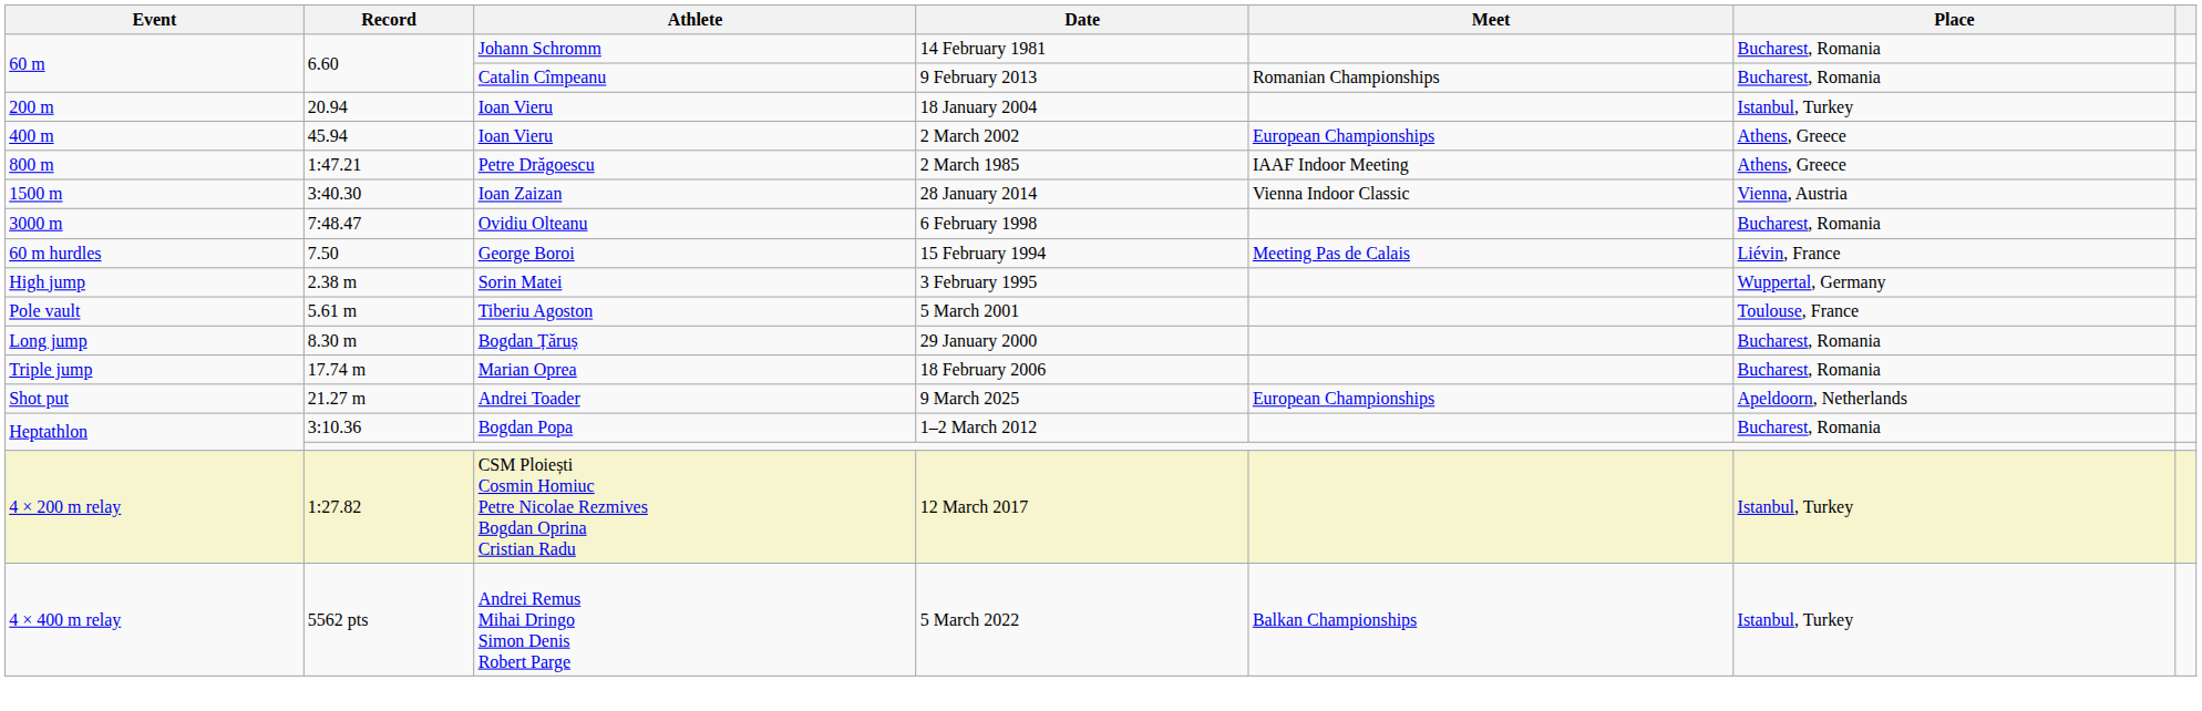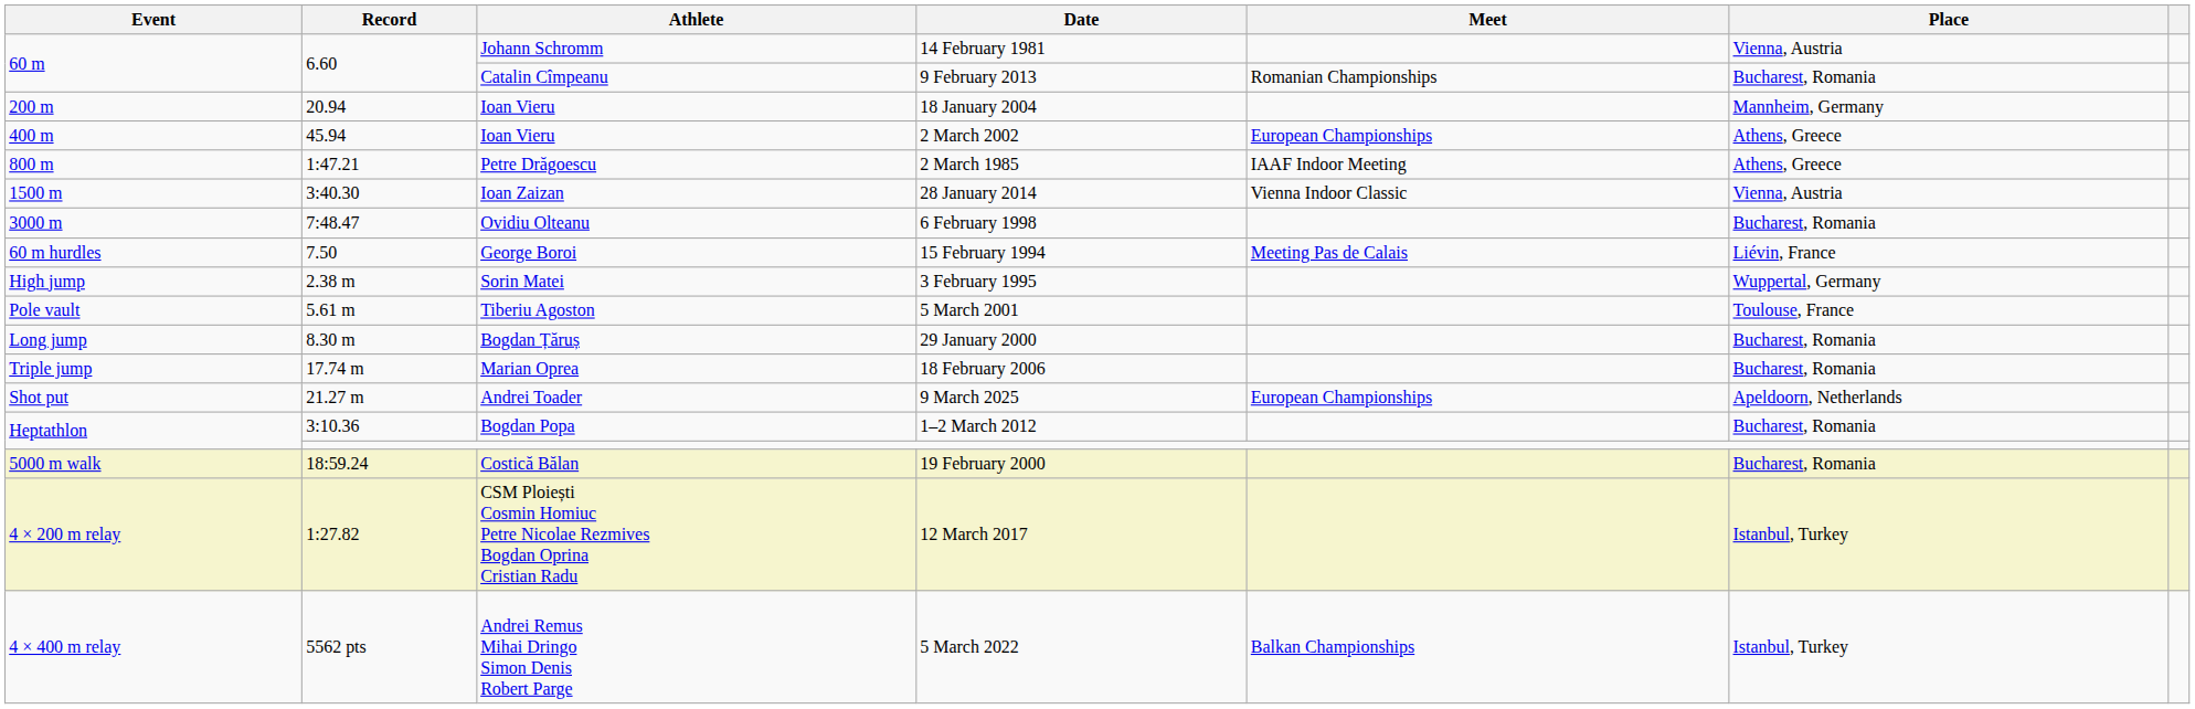14 February 1981 | Place: Bucharest, Romania -> Vienna, Austria
18 January 2004 | Place: Istanbul, Turkey -> Mannheim, Germany
+ row: 5000 m walk | 18:59.24 | Costică Bălan | 19 February 2000 | Bucharest, Romania
